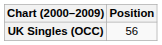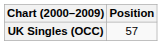UK Singles (OCC) | Position: 56 -> 57
